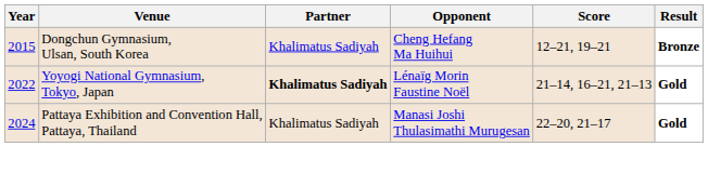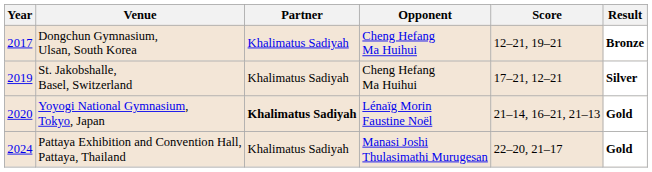Dongchun Gymnasium, Ulsan, South Korea | Year: 2015 -> 2017
+ row: 2019 | St. Jakobshalle, Basel, Switzerland | Khalimatus Sadiyah | Cheng Hefang Ma Huihui | 17–21, 12–21 | Silver
Yoyogi National Gymnasium, Tokyo, Japan | Year: 2022 -> 2020
